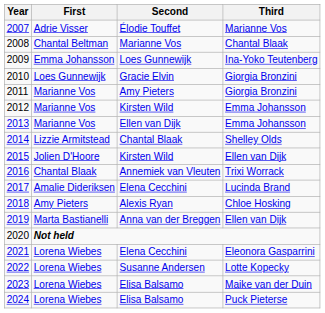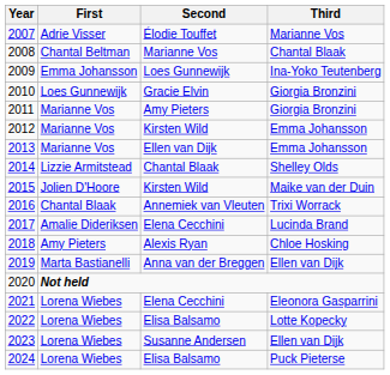2015 | Third: Ellen van Dijk -> Maike van der Duin
2022 | Second: Susanne Andersen -> Elisa Balsamo
2023 | Second: Elisa Balsamo -> Susanne Andersen
2023 | Third: Maike van der Duin -> Ellen van Dijk
